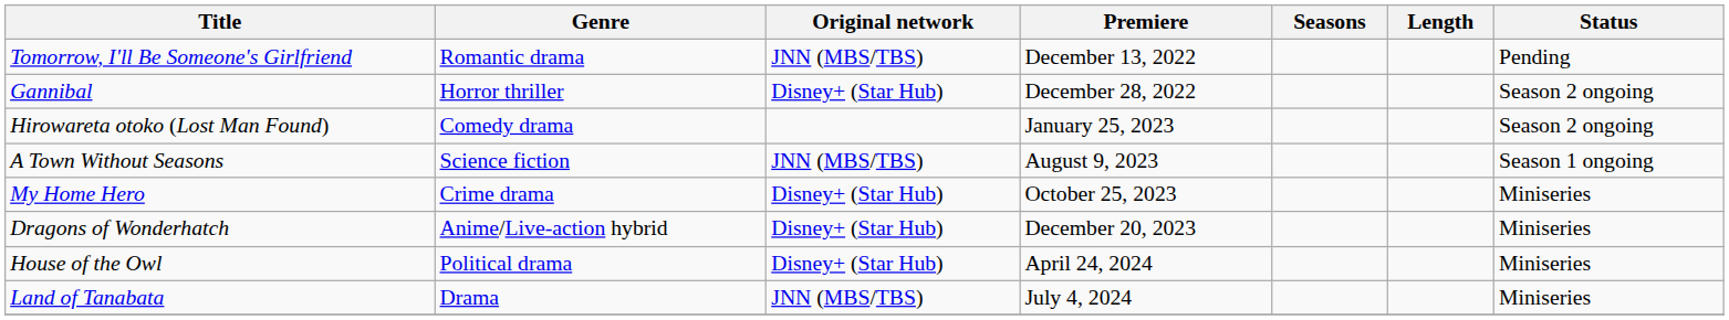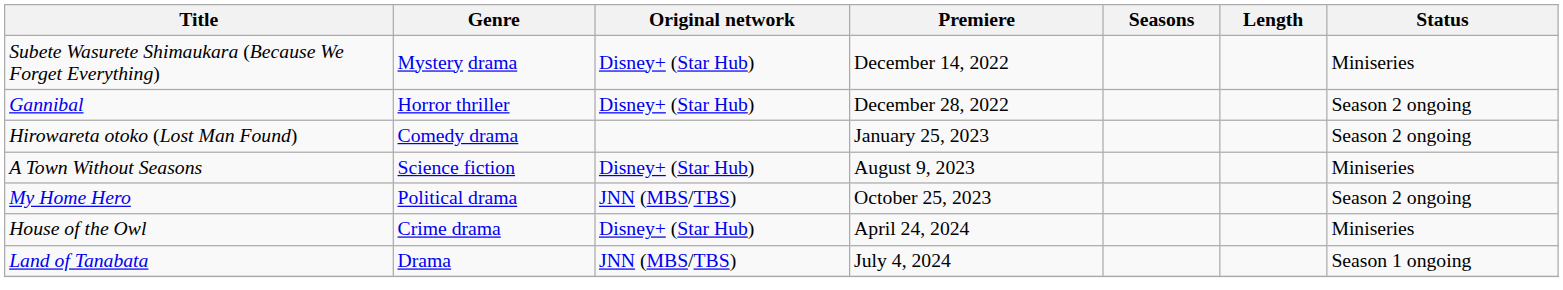- row: Tomorrow, I'll Be Someone's Girlfriend | Romantic drama | JNN (MBS/TBS) | December 13, 2022 | Pending
+ row: Subete Wasurete Shimaukara (Because We Forget Everything) | Mystery drama | Disney+ (Star Hub) | December 14, 2022 | Miniseries
A Town Without Seasons | Original network: JNN (MBS/TBS) -> Disney+ (Star Hub)
A Town Without Seasons | Status: Season 1 ongoing -> Miniseries
My Home Hero | Genre: Crime drama -> Political drama
My Home Hero | Original network: Disney+ (Star Hub) -> JNN (MBS/TBS)
My Home Hero | Status: Miniseries -> Season 2 ongoing
- row: Dragons of Wonderhatch | Anime/Live-action hybrid | Disney+ (Star Hub) | December 20, 2023 | Miniseries
House of the Owl | Genre: Political drama -> Crime drama
Land of Tanabata | Status: Miniseries -> Season 1 ongoing
